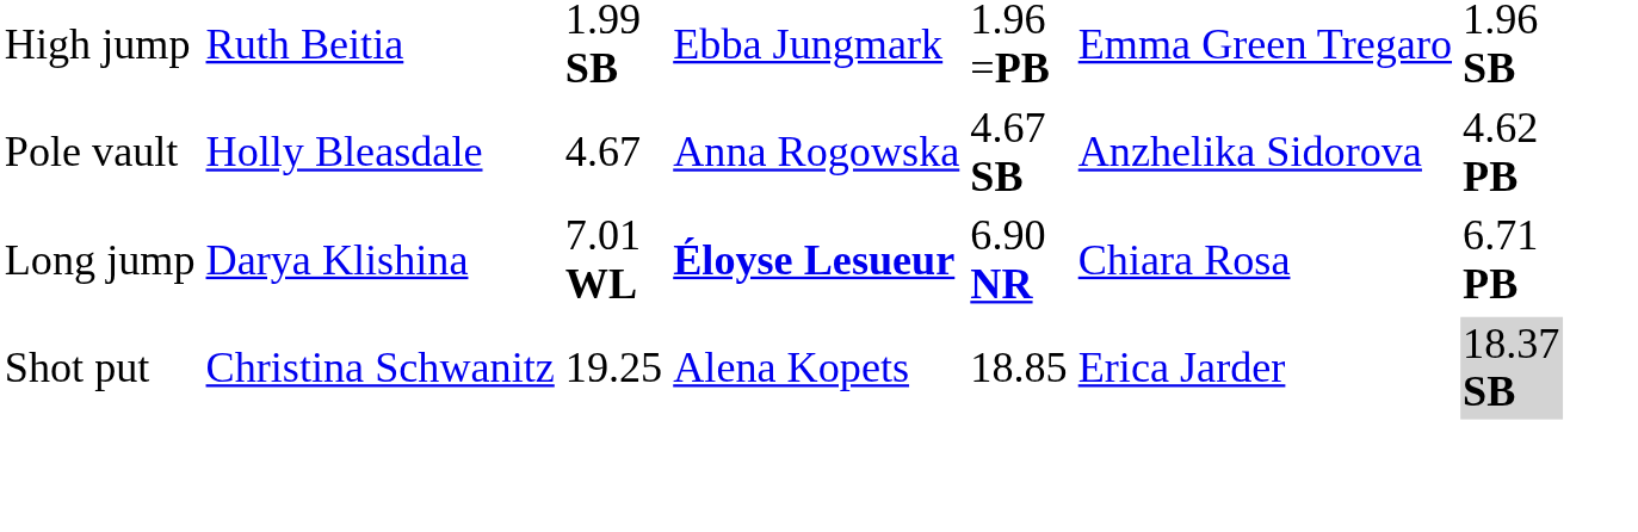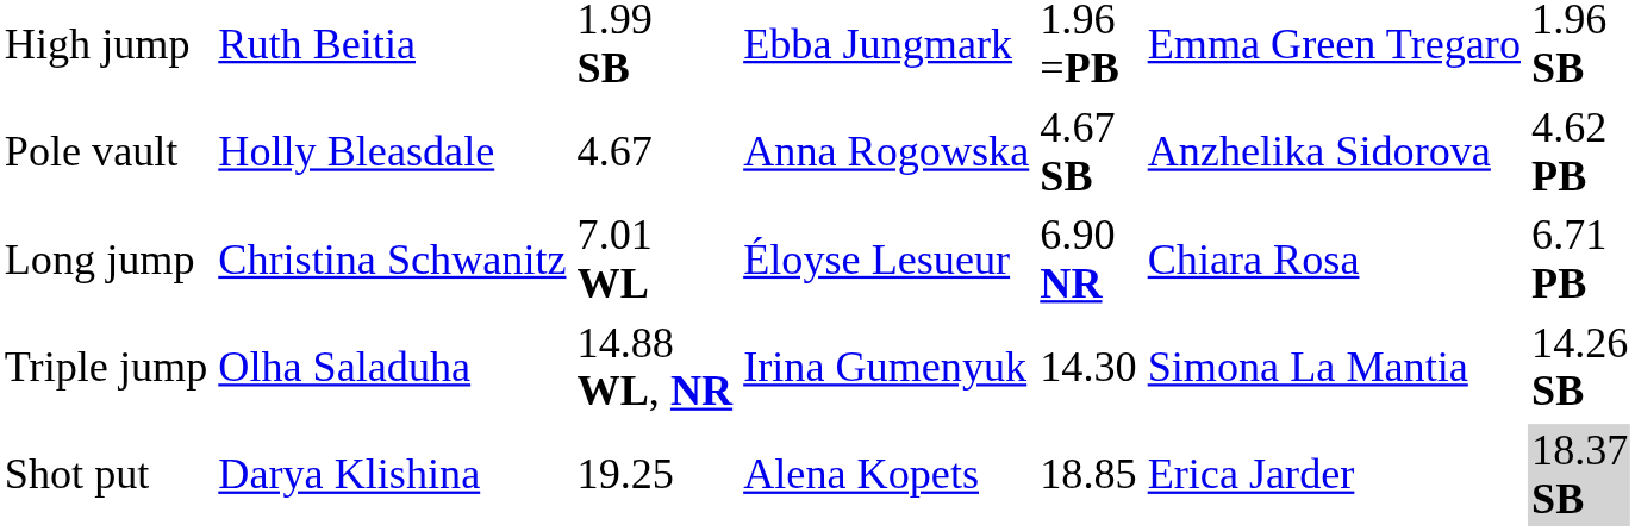Long jump | column 2: Darya Klishina -> Christina Schwanitz
Long jump | column 4: bold -> normal
+ row: Triple jump | Olha Saladuha | 14.88 WL, NR | Irina Gumenyuk | 14.30 | Simona La Mantia | 14.26 SB
Shot put | column 2: Christina Schwanitz -> Darya Klishina
